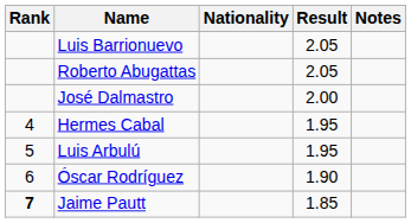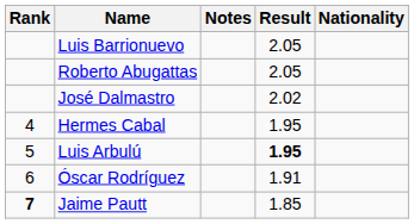columns swapped: Nationality <-> Notes
José Dalmastro | Result: 2.00 -> 2.02
Luis Arbulú | Result: normal -> bold
Óscar Rodríguez | Result: 1.90 -> 1.91
